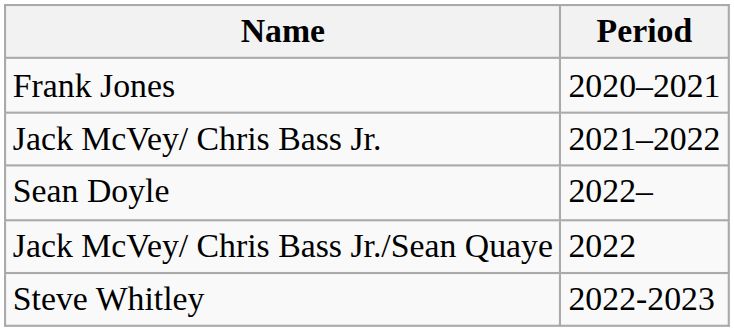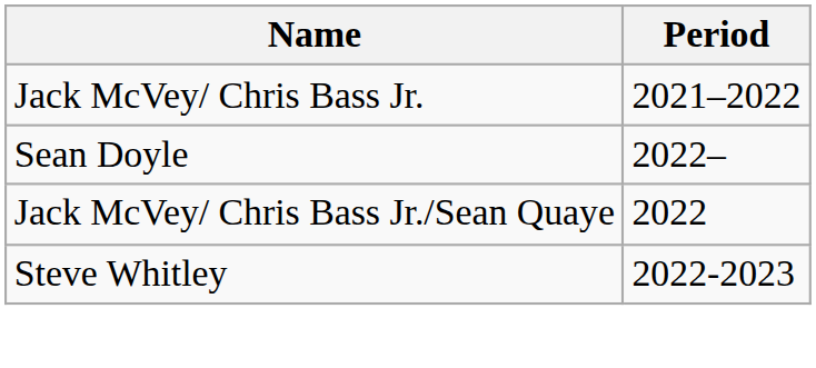- row: Frank Jones | 2020–2021
